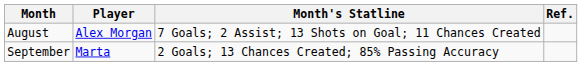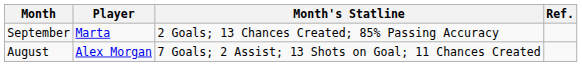rows swapped: August <-> September
